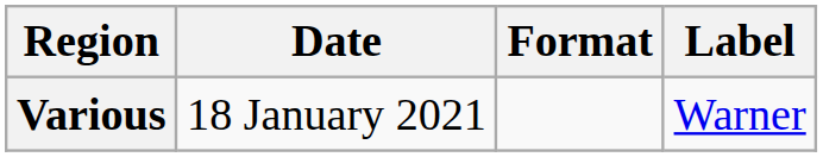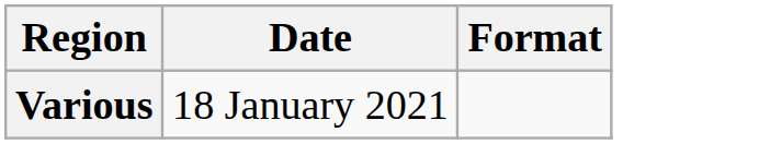- column: Label | Warner
